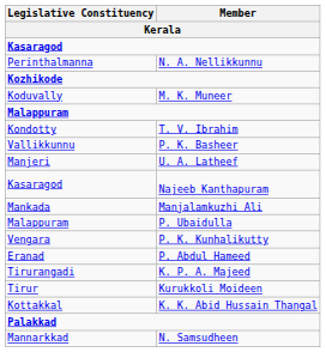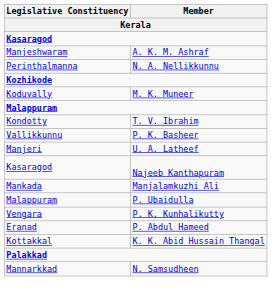+ row: Manjeshwaram | A. K. M. Ashraf
- row: Tirurangadi | K. P. A. Majeed
- row: Tirur | Kurukkoli Moideen
